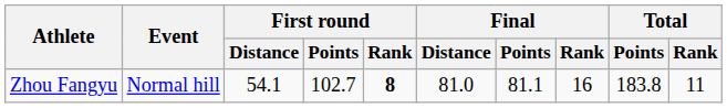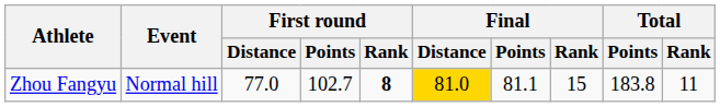Zhou Fangyu | First round / Distance: 54.1 -> 77.0
Zhou Fangyu | Final / Distance: no background -> gold background
Zhou Fangyu | Final / Rank: 16 -> 15
